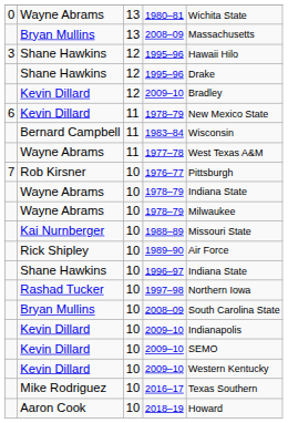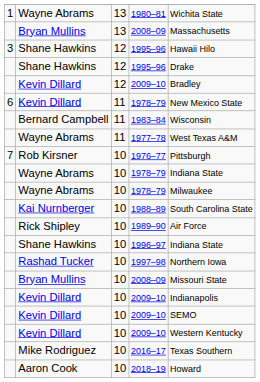1980–81 | column 1: 0 -> 1
1988–89 | column 5: Missouri State -> South Carolina State
10 / 2008–09 | column 5: South Carolina State -> Missouri State
